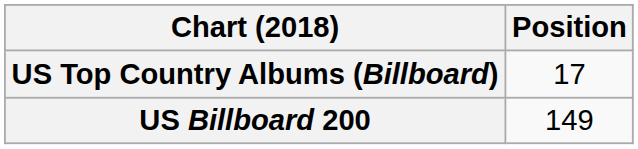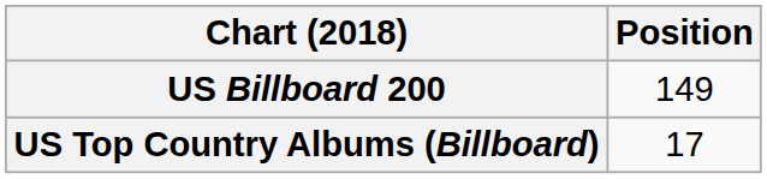rows swapped: US Billboard 200 <-> US Top Country Albums (Billboard)
